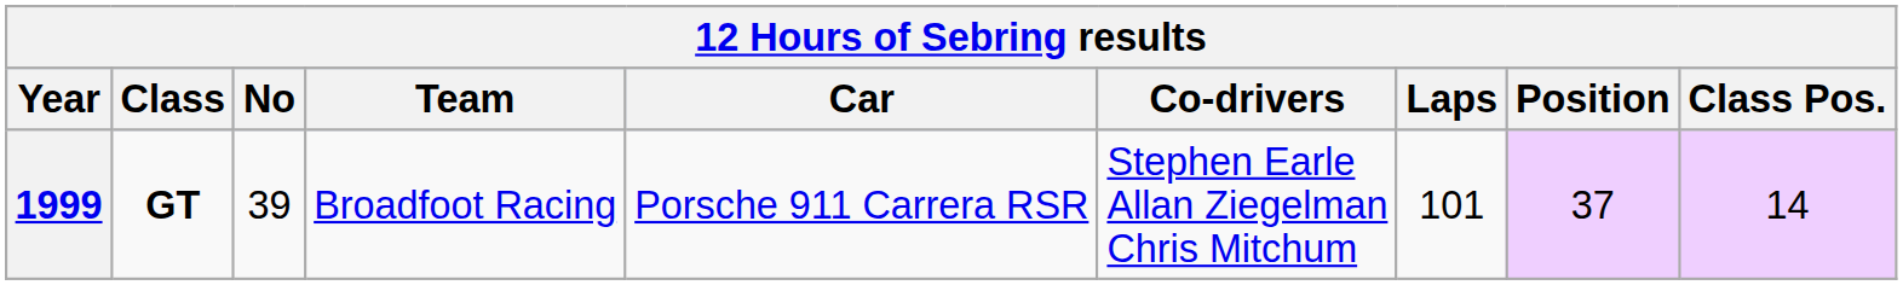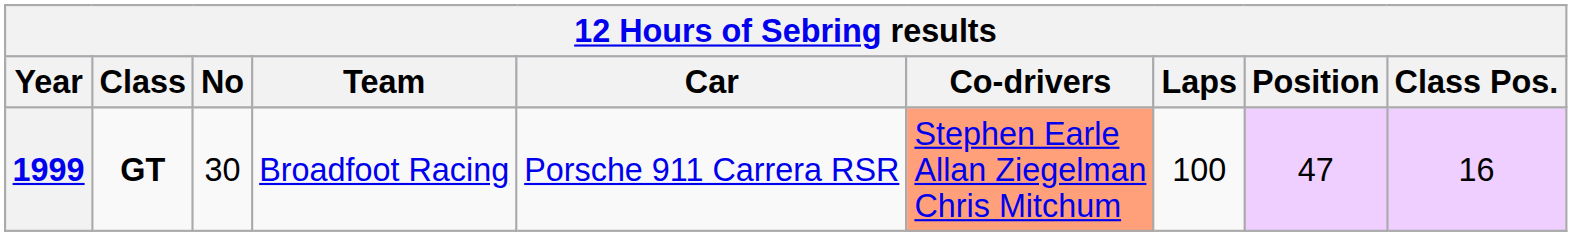1999 | No: 39 -> 30
1999 | Co-drivers: no background -> lightsalmon background
1999 | Laps: 101 -> 100
1999 | Position: 37 -> 47
1999 | Class Pos.: 14 -> 16
